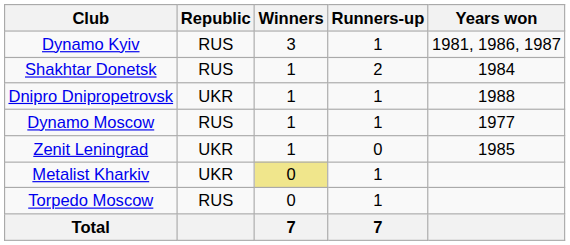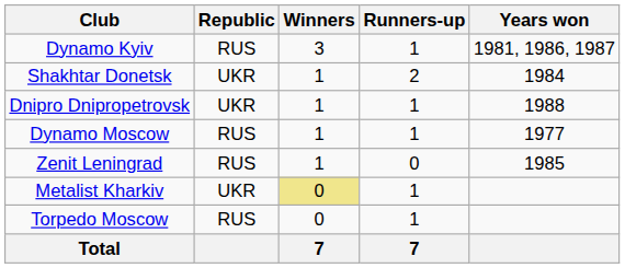Shakhtar Donetsk | Republic: RUS -> UKR
Zenit Leningrad | Republic: UKR -> RUS
